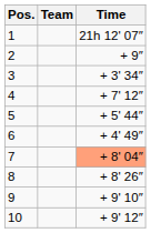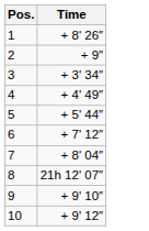- column: Team
1 | Time: 21h 12' 07″ -> + 8' 26″
4 | Time: + 7' 12″ -> + 4' 49″
6 | Time: + 4' 49″ -> + 7' 12″
7 | Time: lightsalmon background -> no background
8 | Time: + 8' 26″ -> 21h 12' 07″
